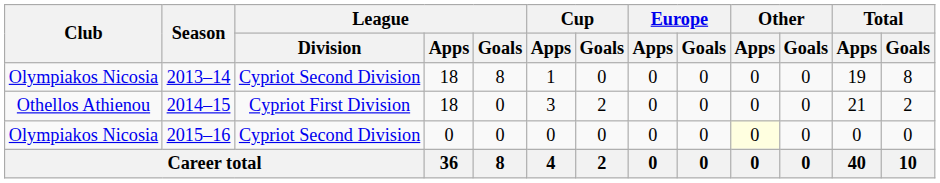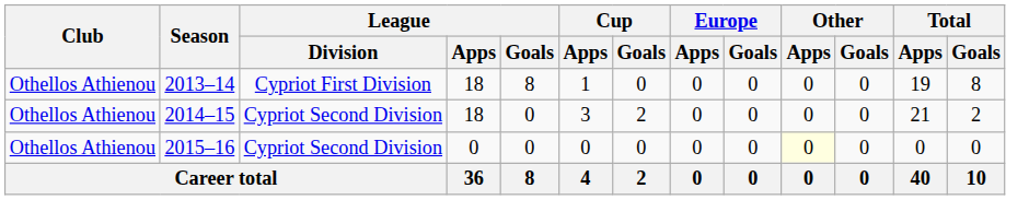2013–14 | Club: Olympiakos Nicosia -> Othellos Athienou
2013–14 | League / Division: Cypriot Second Division -> Cypriot First Division
2014–15 | League / Division: Cypriot First Division -> Cypriot Second Division
2015–16 | Club: Olympiakos Nicosia -> Othellos Athienou
